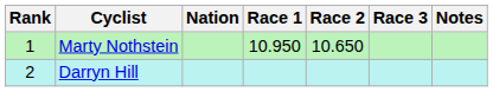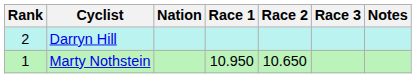rows swapped: Marty Nothstein <-> Darryn Hill
